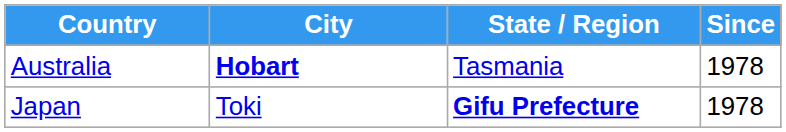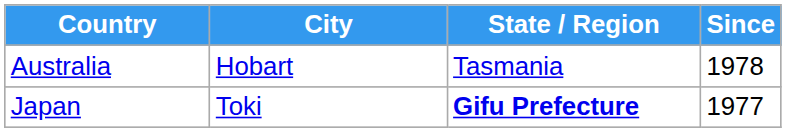Australia | City: bold -> normal
Japan | Since: 1978 -> 1977
